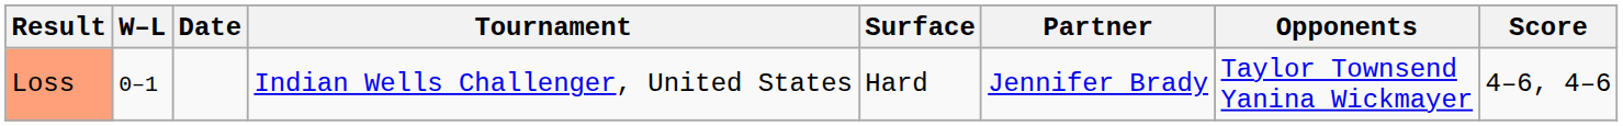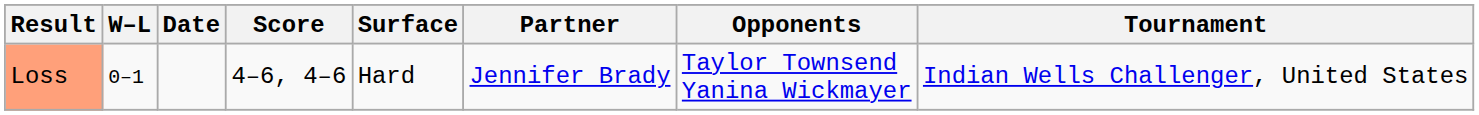columns swapped: Tournament <-> Score
